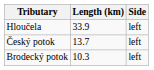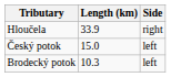Hloučela | Side: left -> right
Český potok | Length (km): 13.7 -> 15.0
